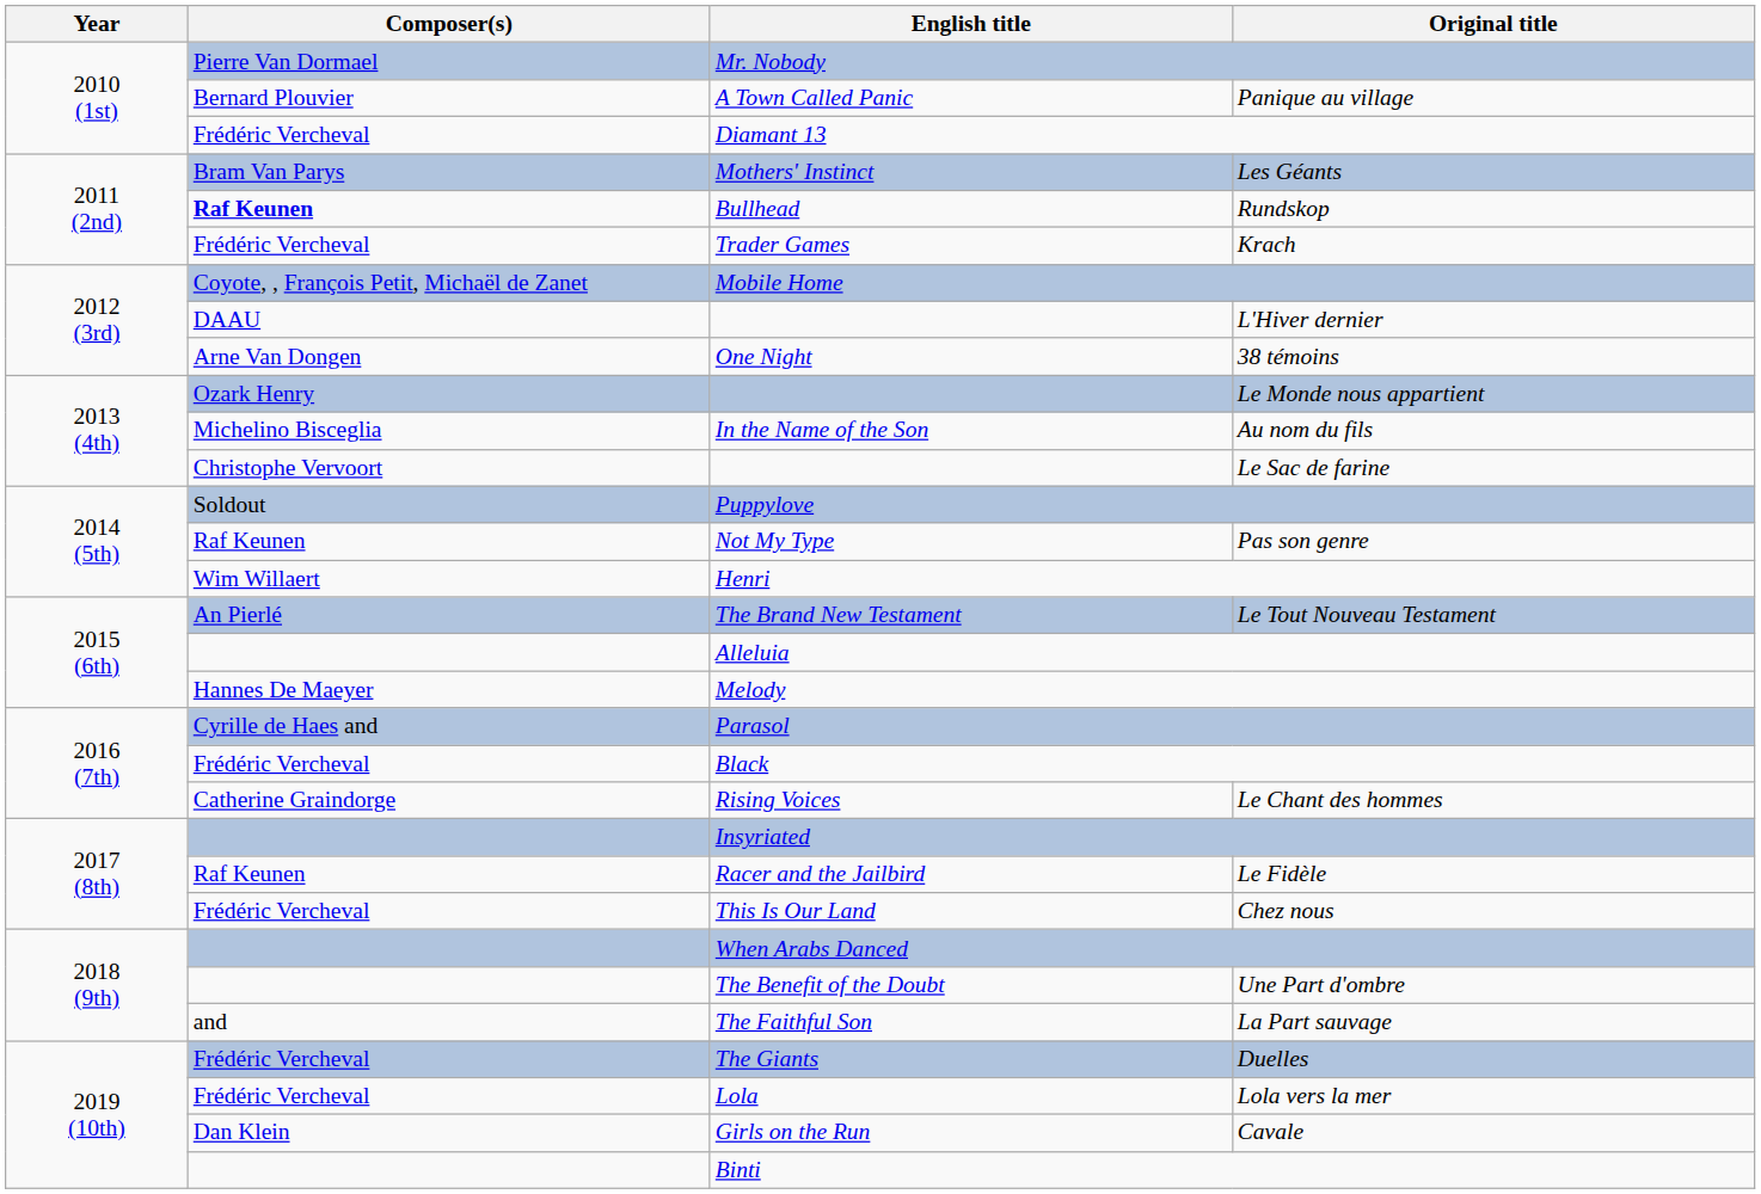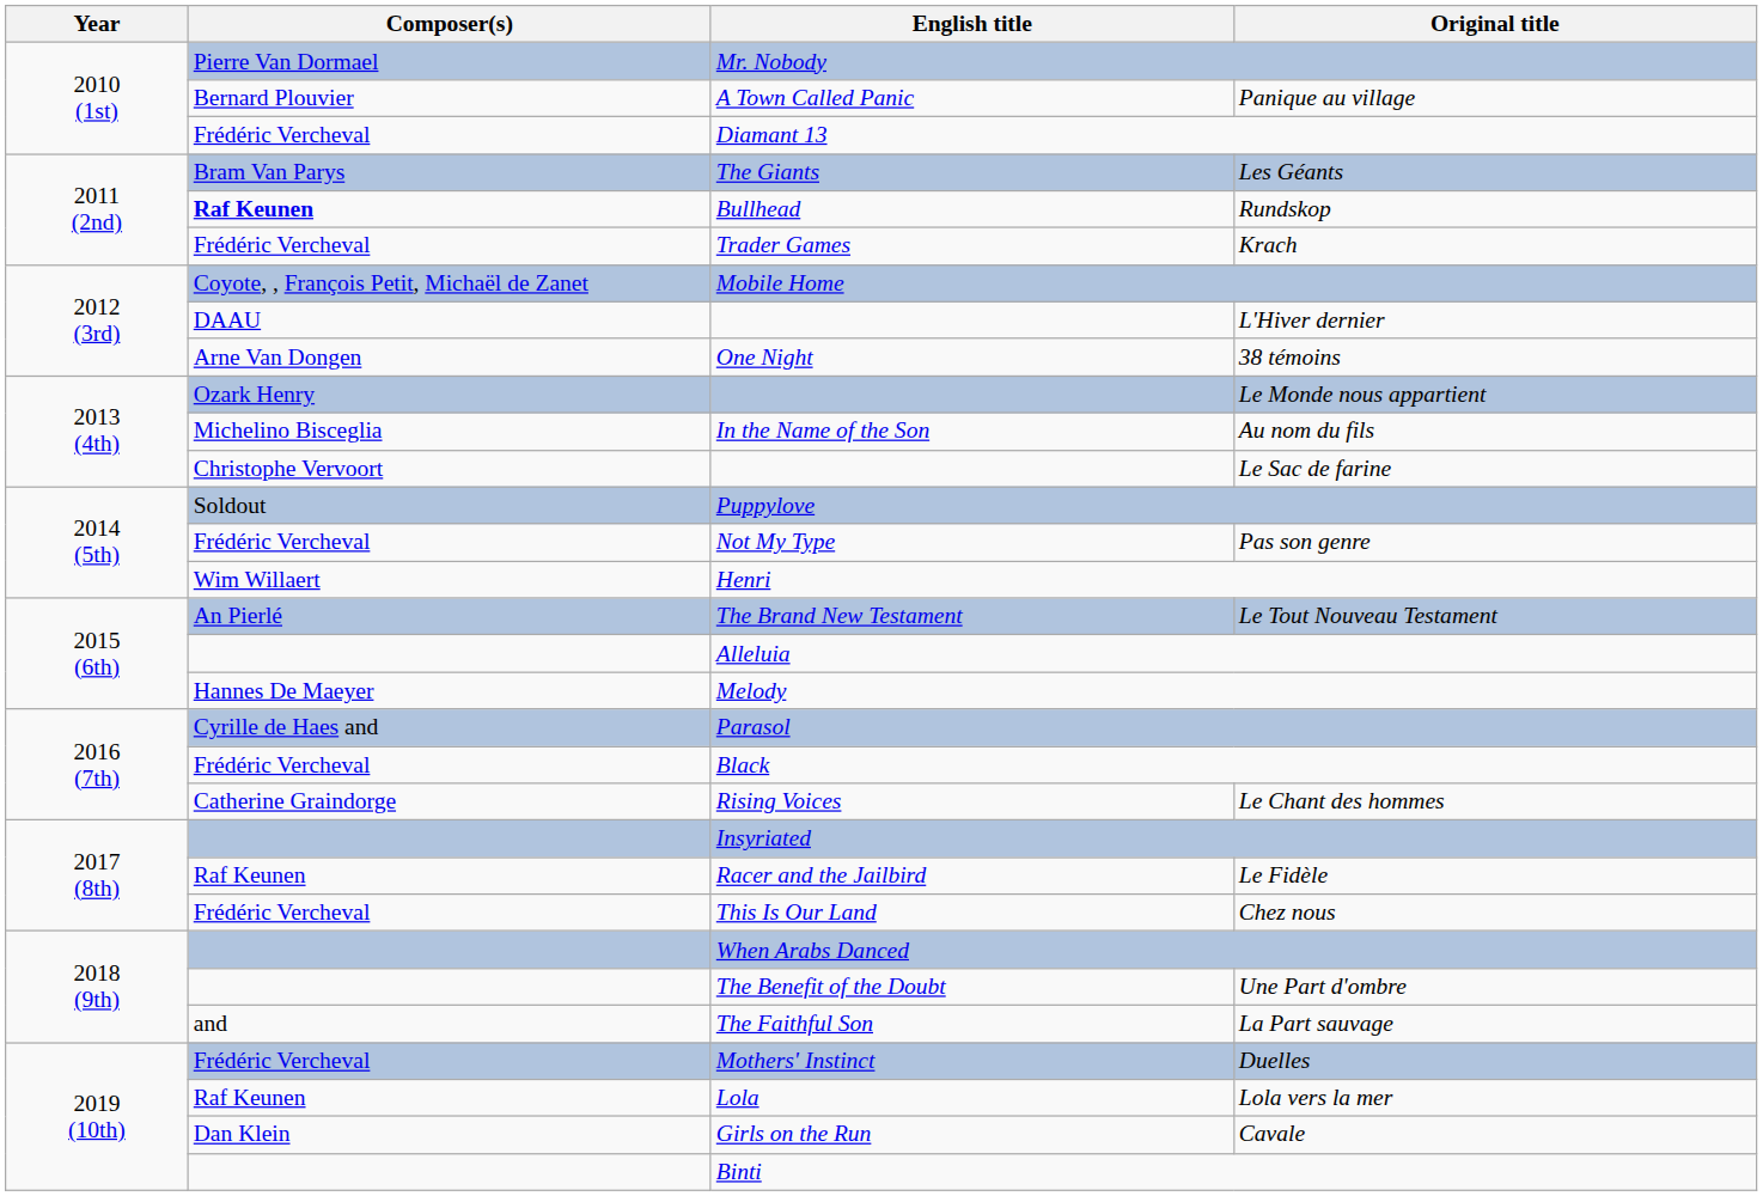Les Géants | English title: Mothers' Instinct -> The Giants
Pas son genre | Composer(s): Raf Keunen -> Frédéric Vercheval
Duelles | English title: The Giants -> Mothers' Instinct
Lola vers la mer | Composer(s): Frédéric Vercheval -> Raf Keunen
